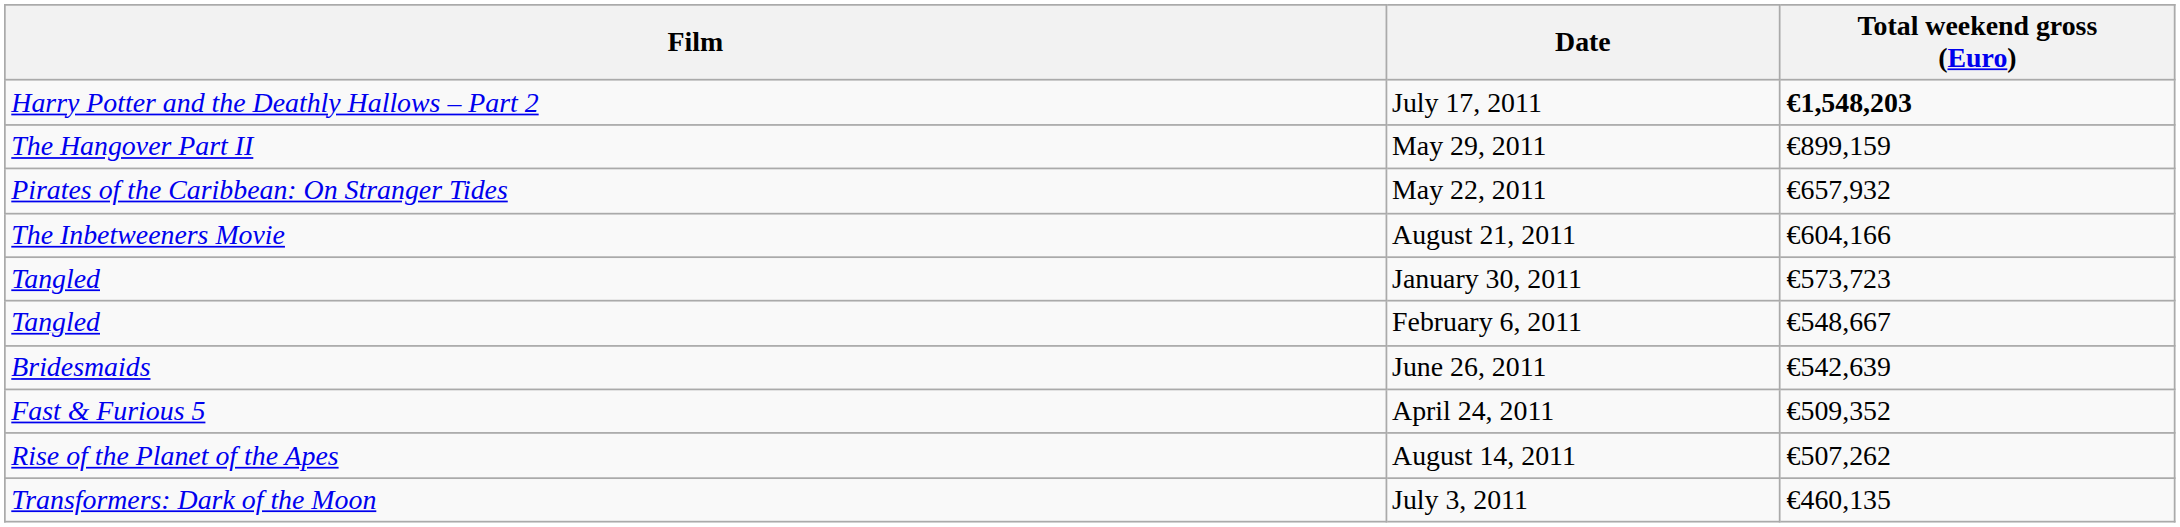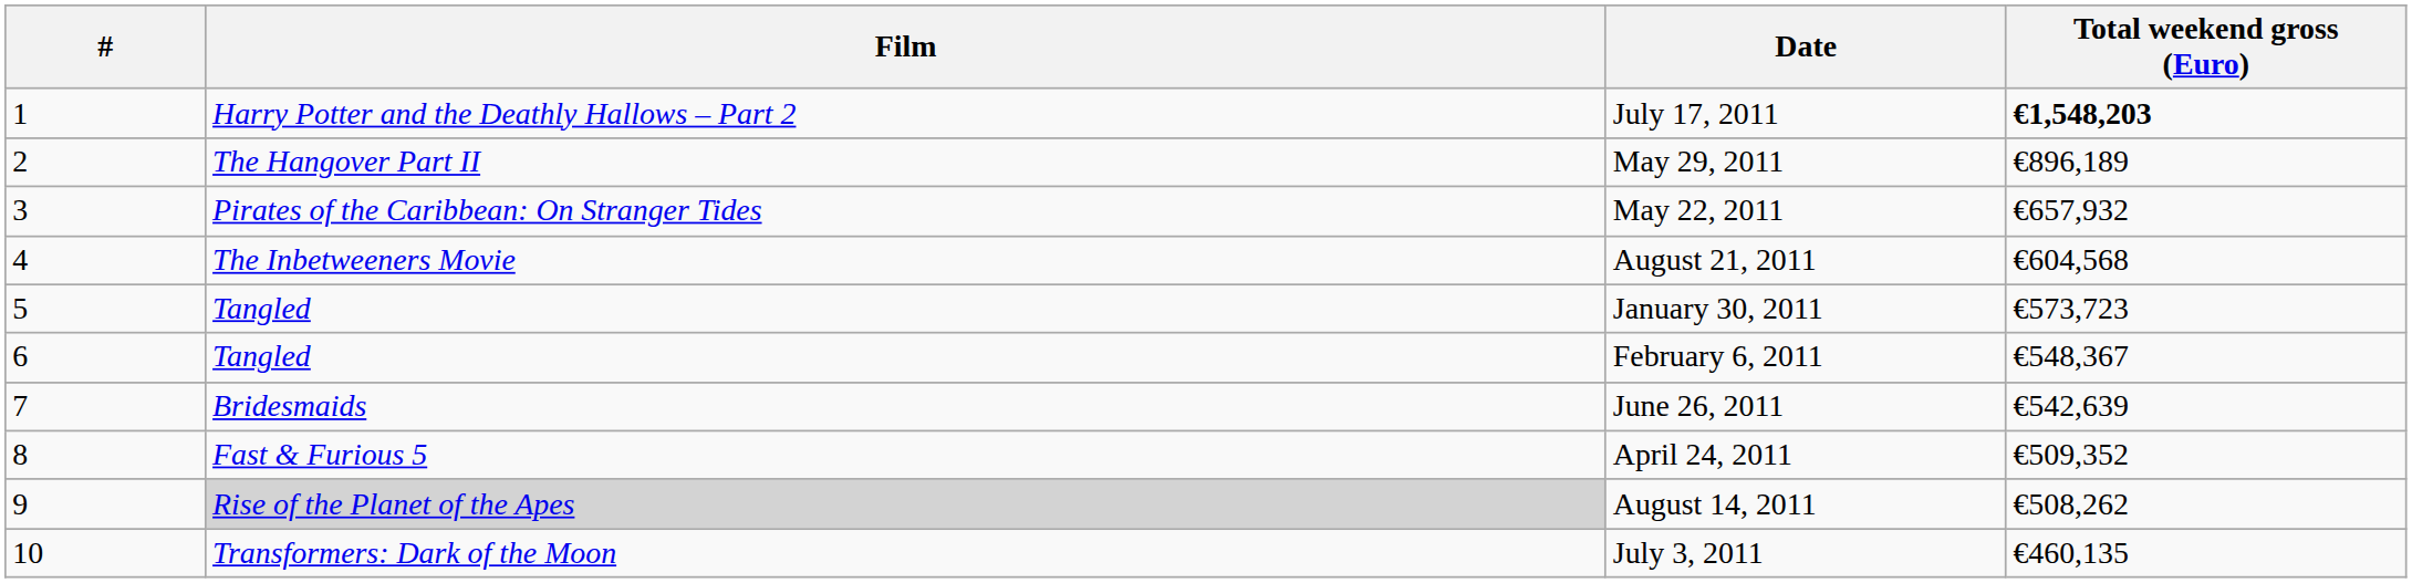+ column: # | 1 | 2 | 3 | 4 | 5 | 6 | 7 | 8 | 9 | 10
May 29, 2011 | Total weekend gross (Euro): €899,159 -> €896,189
August 21, 2011 | Total weekend gross (Euro): €604,166 -> €604,568
February 6, 2011 | Total weekend gross (Euro): €548,667 -> €548,367
August 14, 2011 | Film: no background -> lightgrey background
August 14, 2011 | Total weekend gross (Euro): €507,262 -> €508,262
